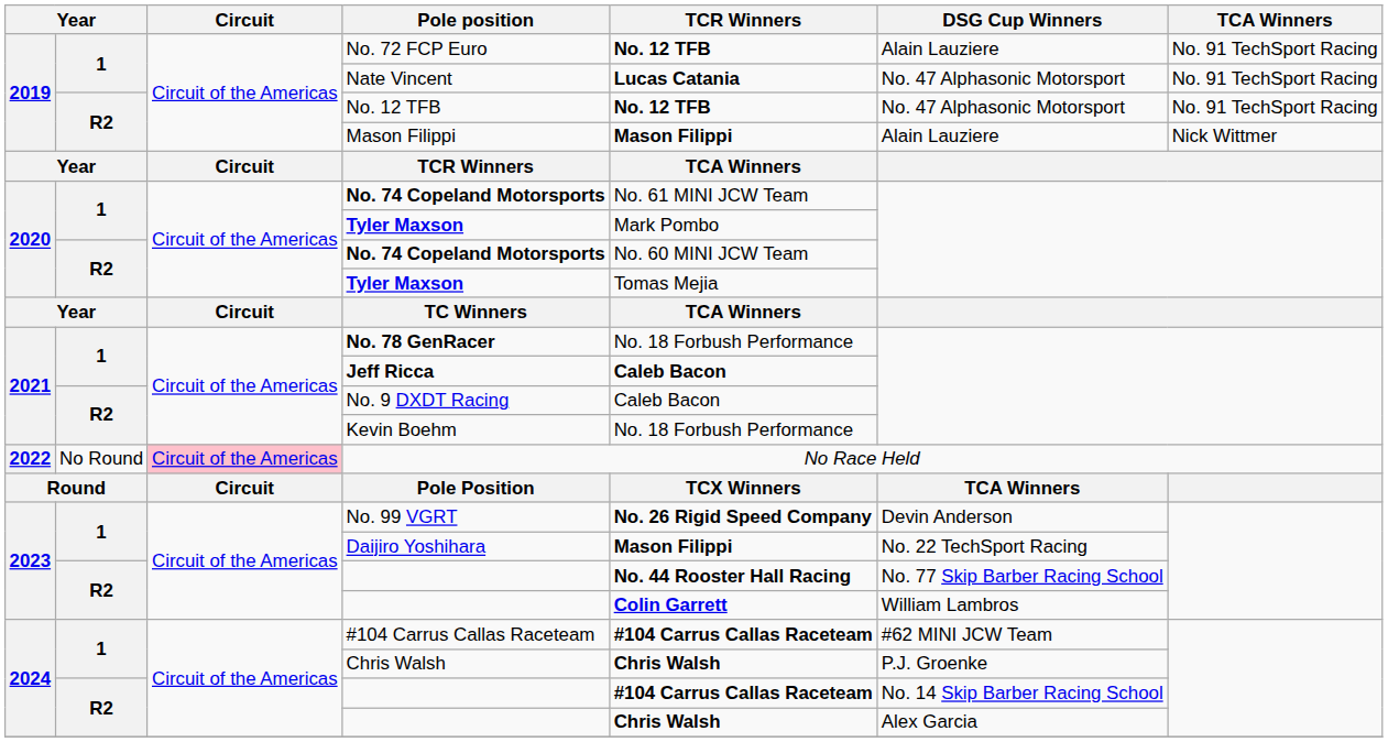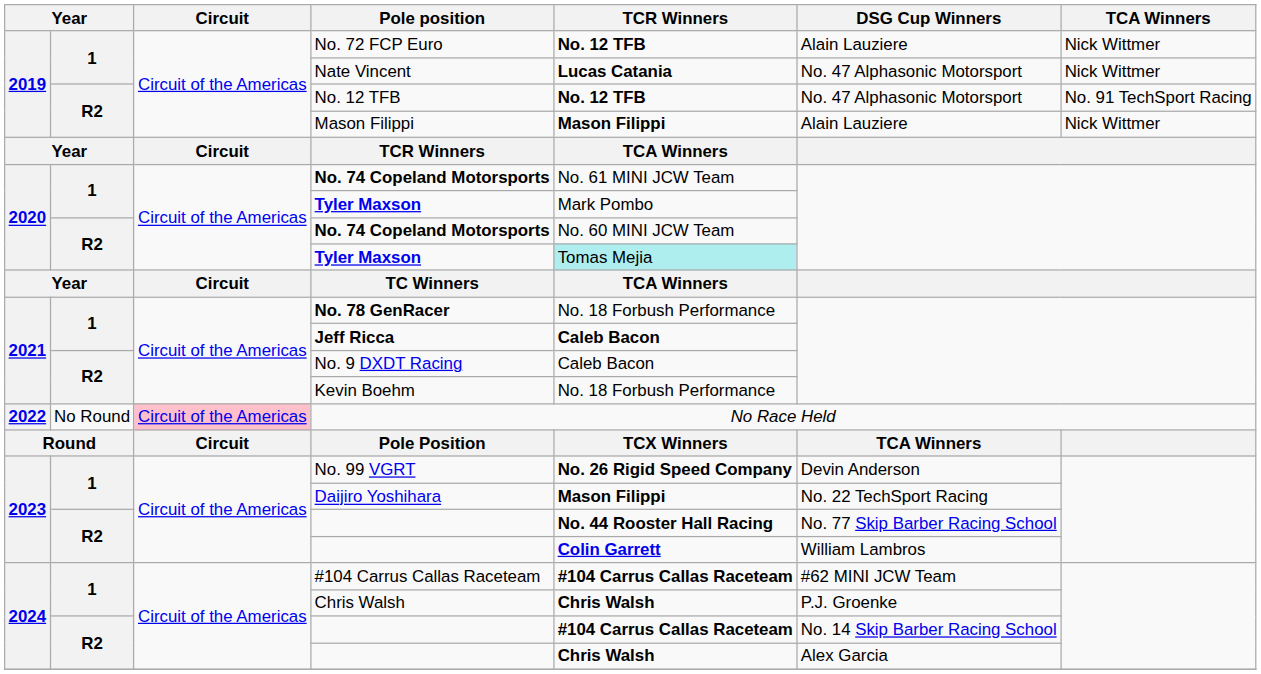No. 72 FCP Euro | TCA Winners: No. 91 TechSport Racing -> Nick Wittmer
Nate Vincent | TCA Winners: No. 91 TechSport Racing -> Nick Wittmer
R2 / Tyler Maxson | TCR Winners: no background -> paleturquoise background
